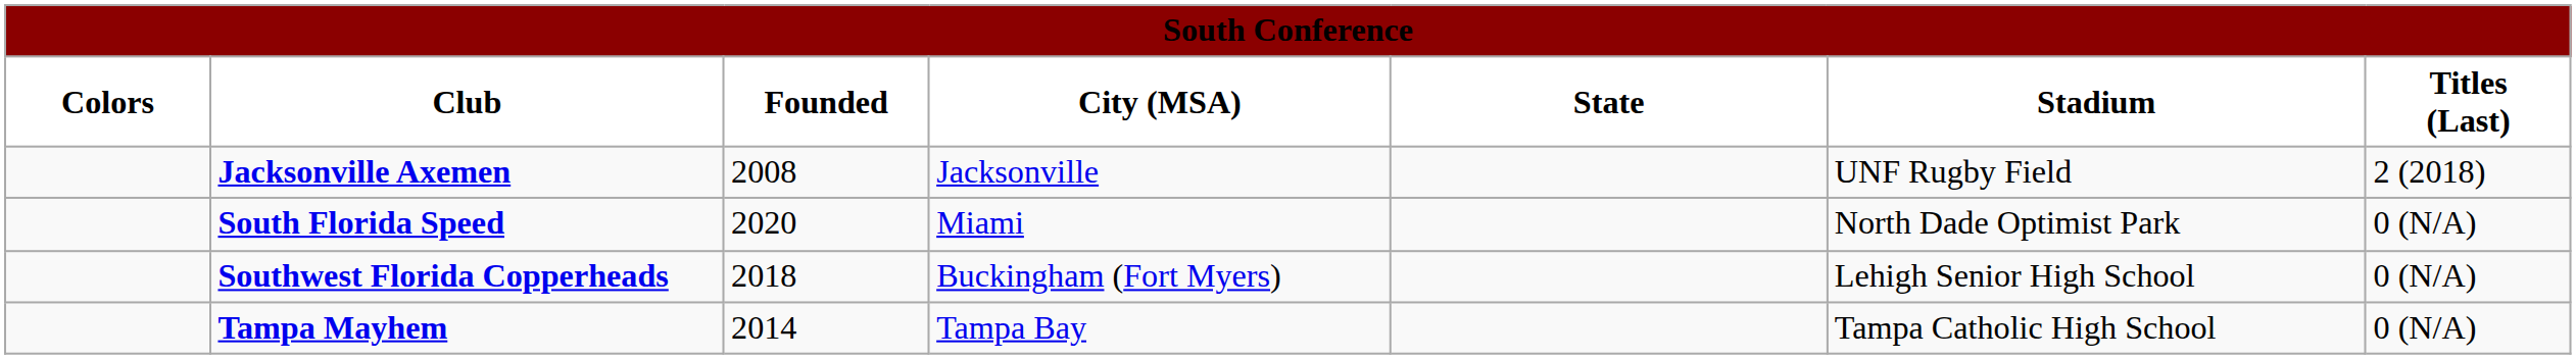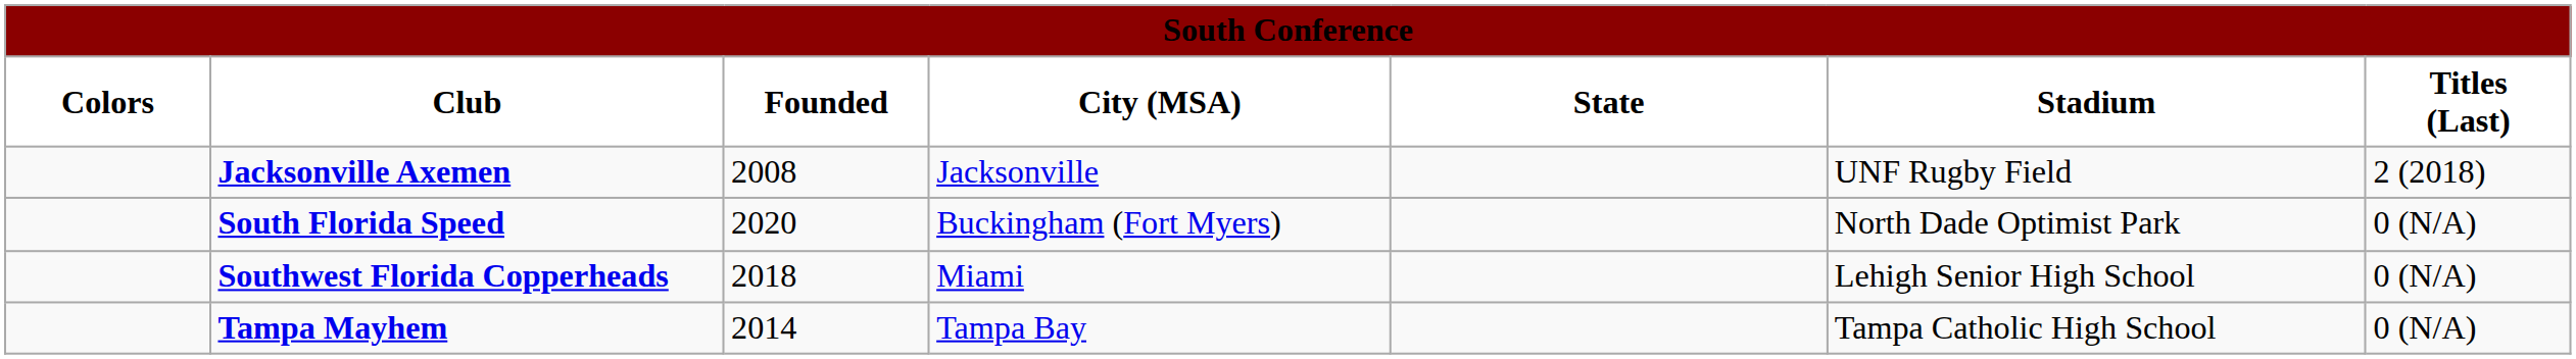South Florida Speed | City (MSA): Miami -> Buckingham (Fort Myers)
Southwest Florida Copperheads | City (MSA): Buckingham (Fort Myers) -> Miami
